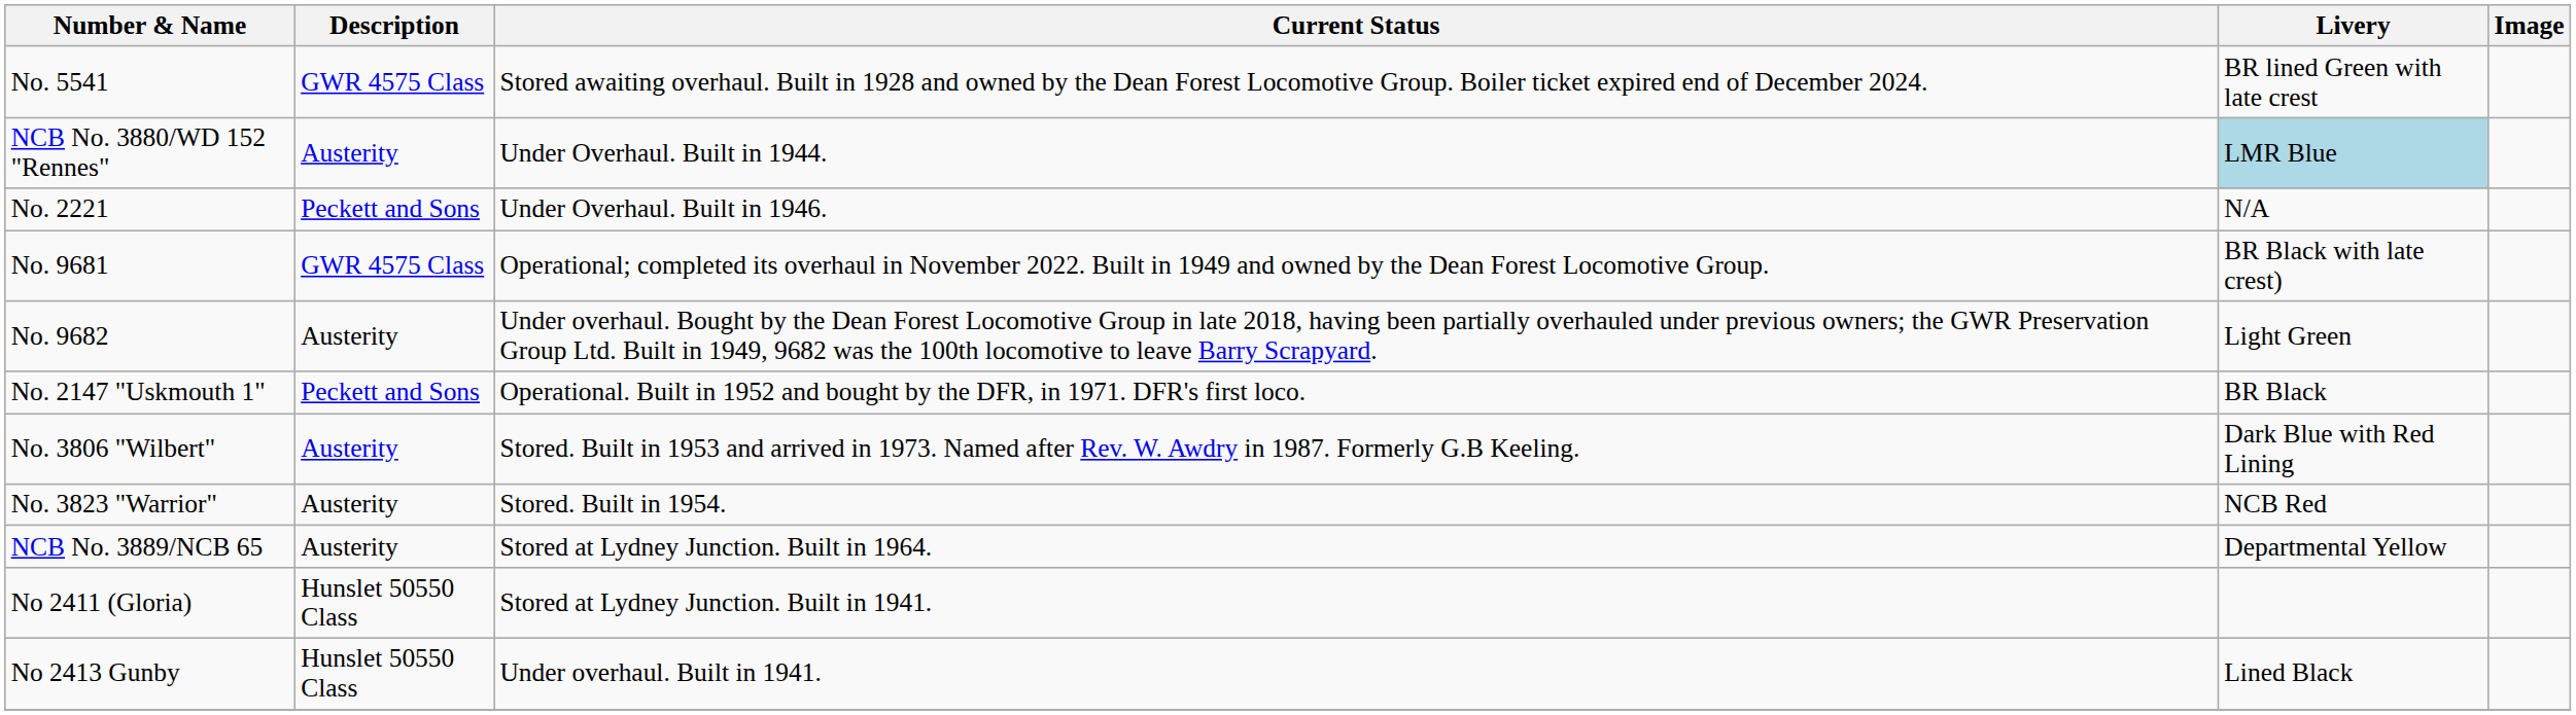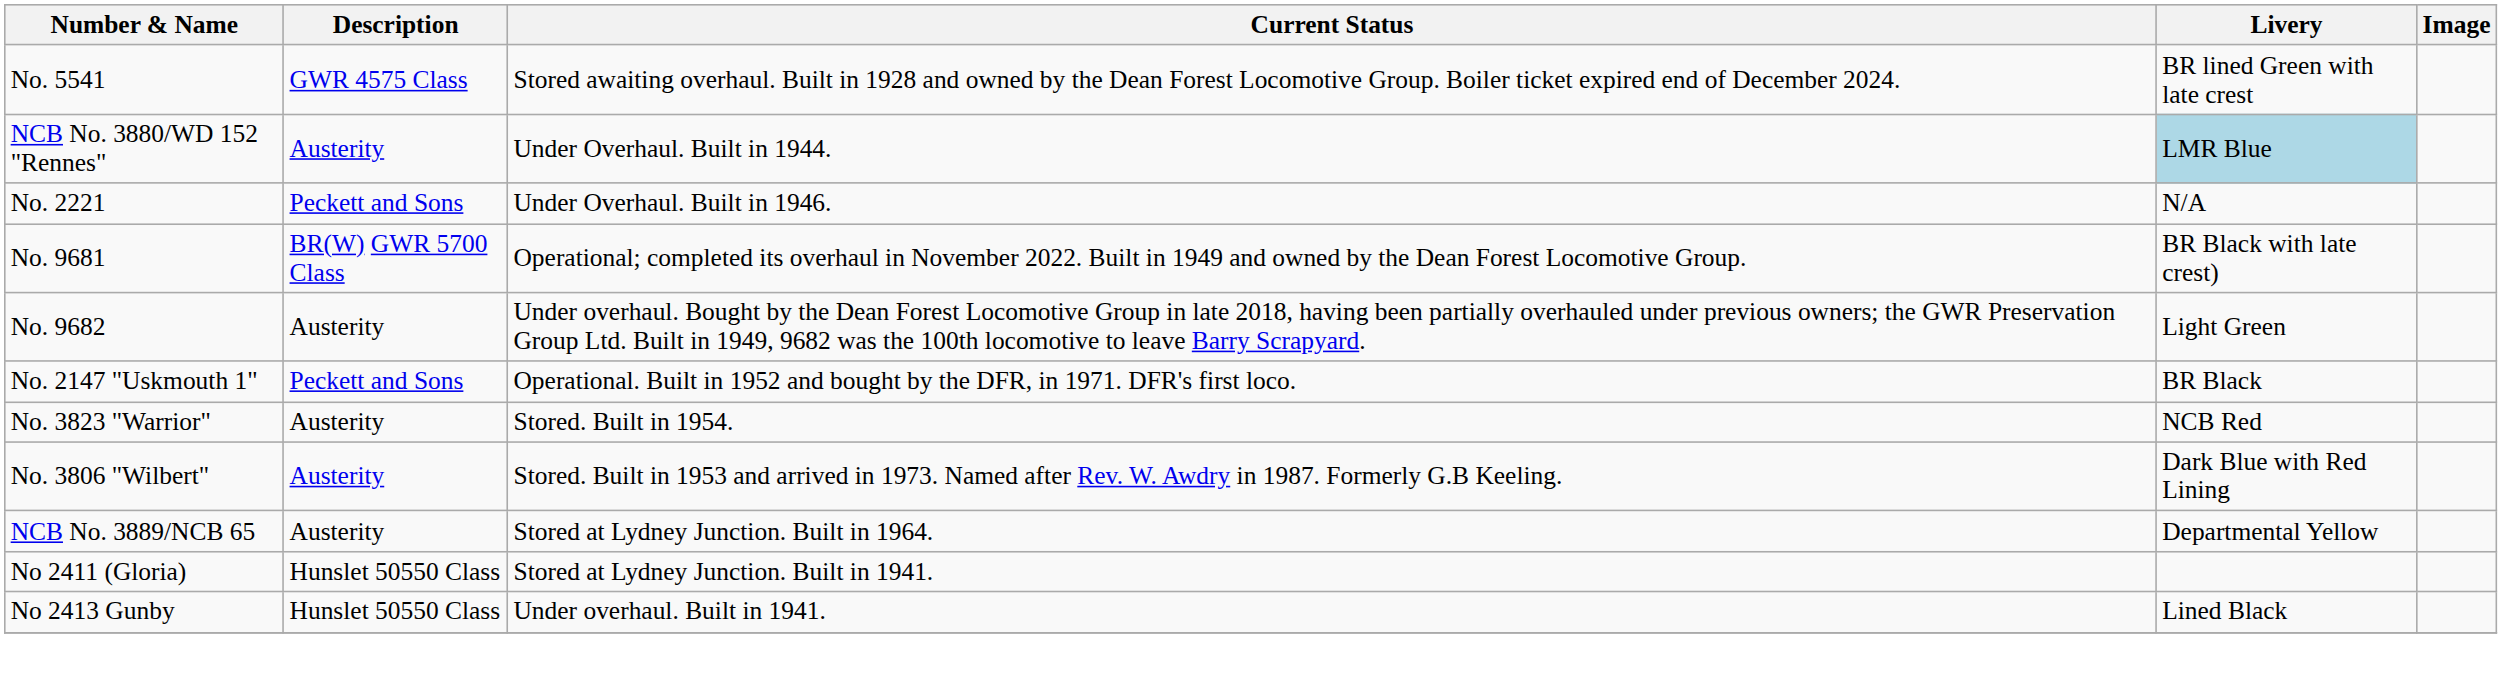No. 9681 | Description: GWR 4575 Class -> BR(W) GWR 5700 Class
rows swapped: No. 3806 "Wilbert" <-> No. 3823 "Warrior"
